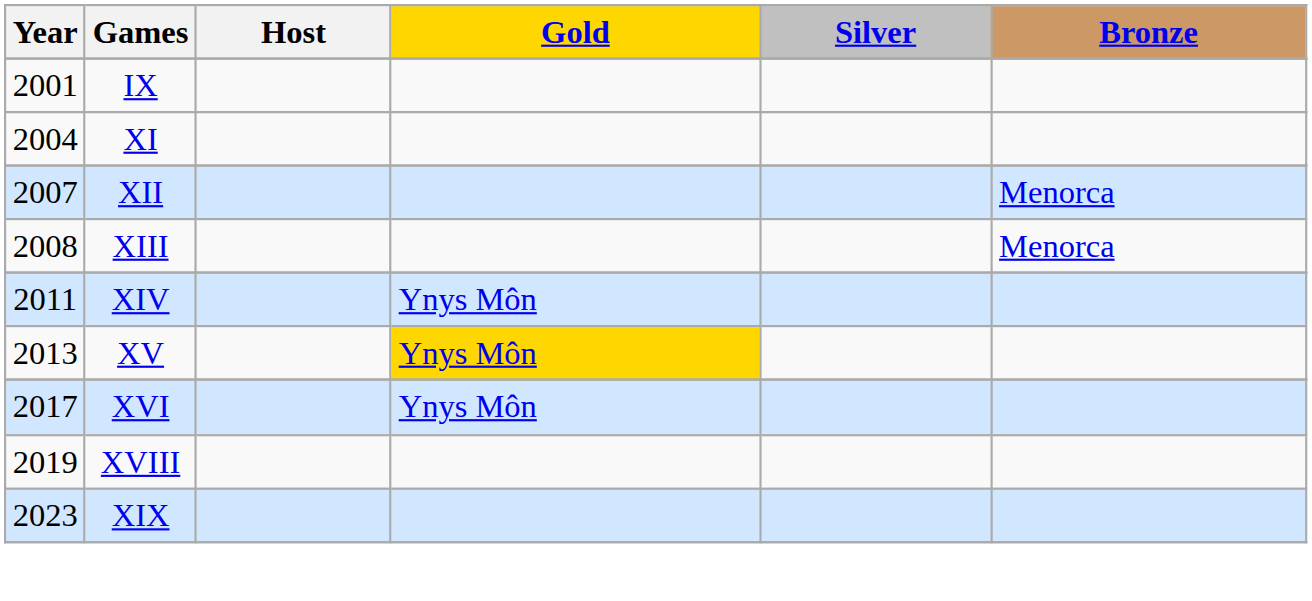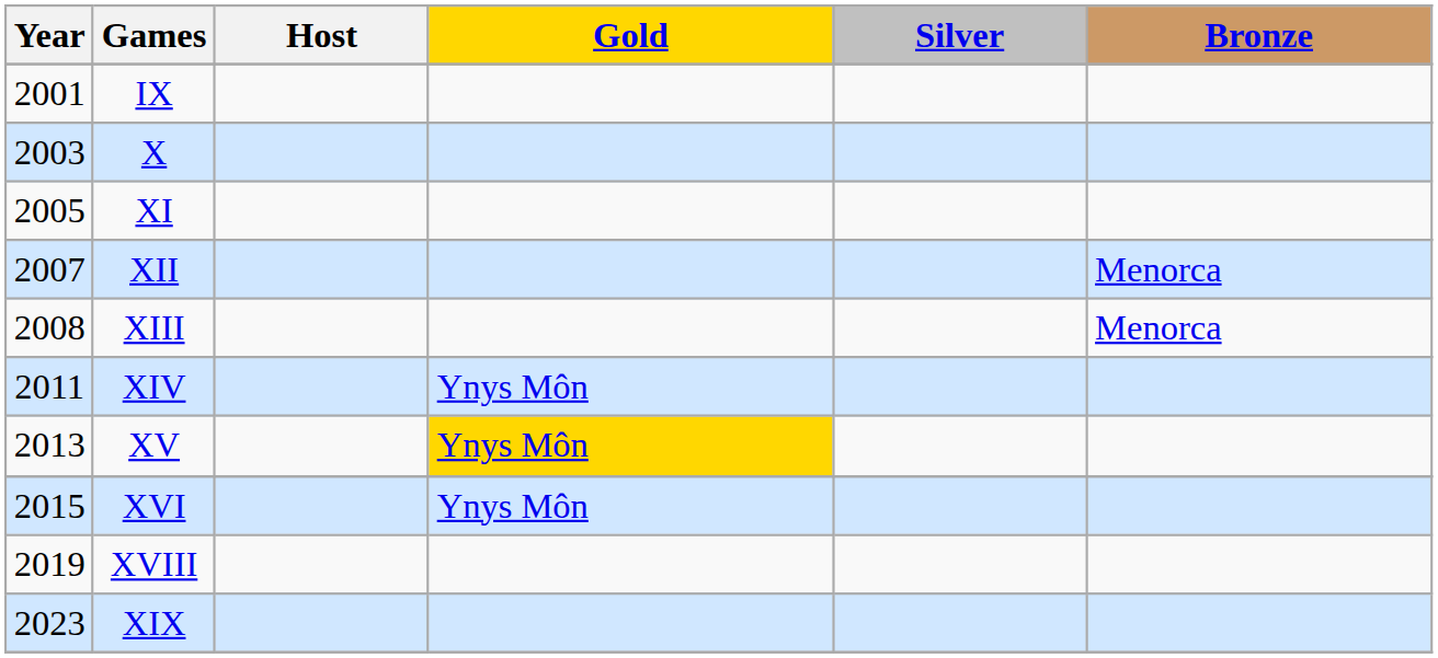+ row: 2003 | X
XI | Year: 2004 -> 2005
XVI | Year: 2017 -> 2015
